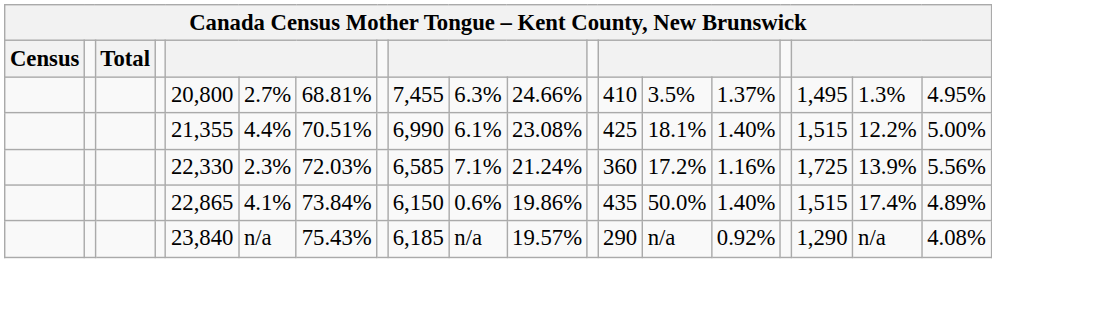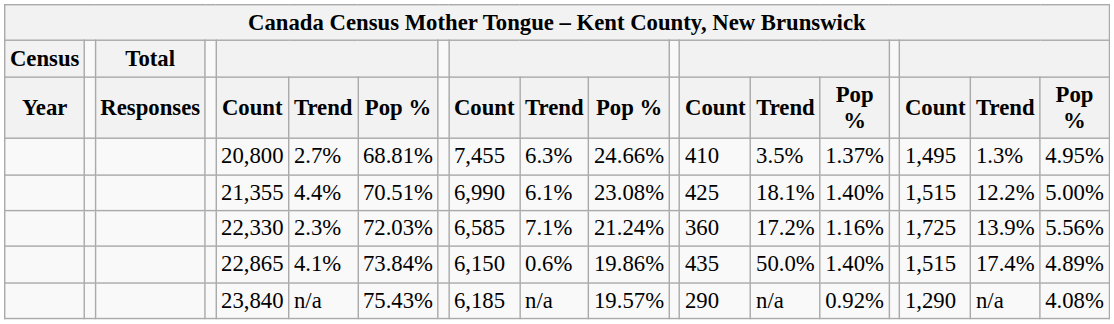+ row: Year | Responses | Count | Trend | Pop % | Count | Trend | Pop % | Count | Trend | Pop % | Count | Trend | Pop %
